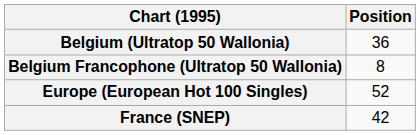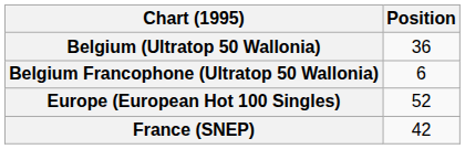Belgium Francophone (Ultratop 50 Wallonia) | Position: 8 -> 6
